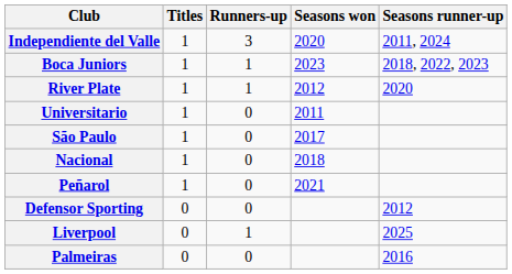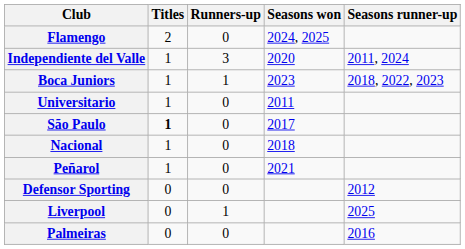+ row: Flamengo | 2 | 0 | 2024, 2025
- row: River Plate | 1 | 1 | 2012 | 2020
São Paulo | Titles: normal -> bold
